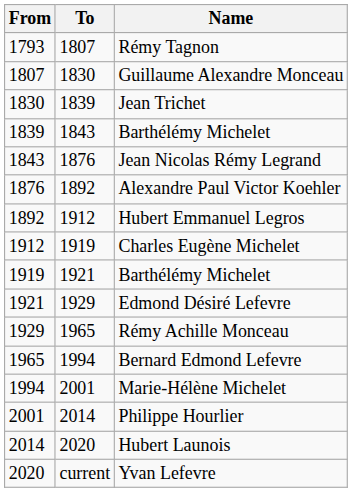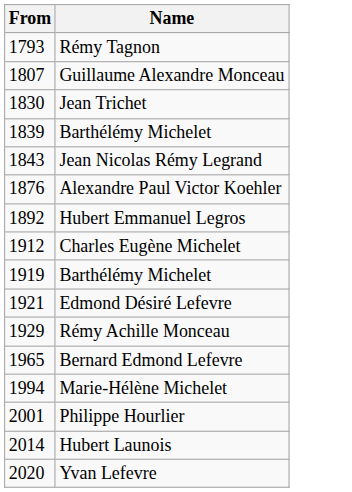- column: To | 1807 | 1830 | 1839 | 1843 | 1876 | 1892 | 1912 | 1919 | 1921 | 1929 | 1965 | 1994 | 2001 | 2014 | 2020 | current
